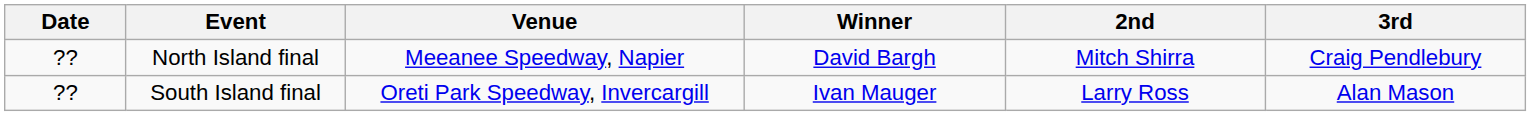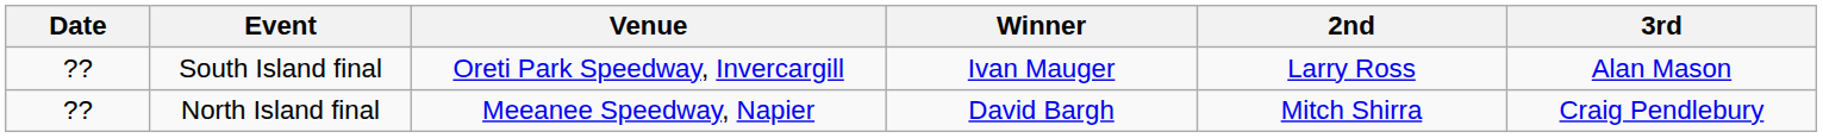rows swapped: South Island final <-> North Island final
